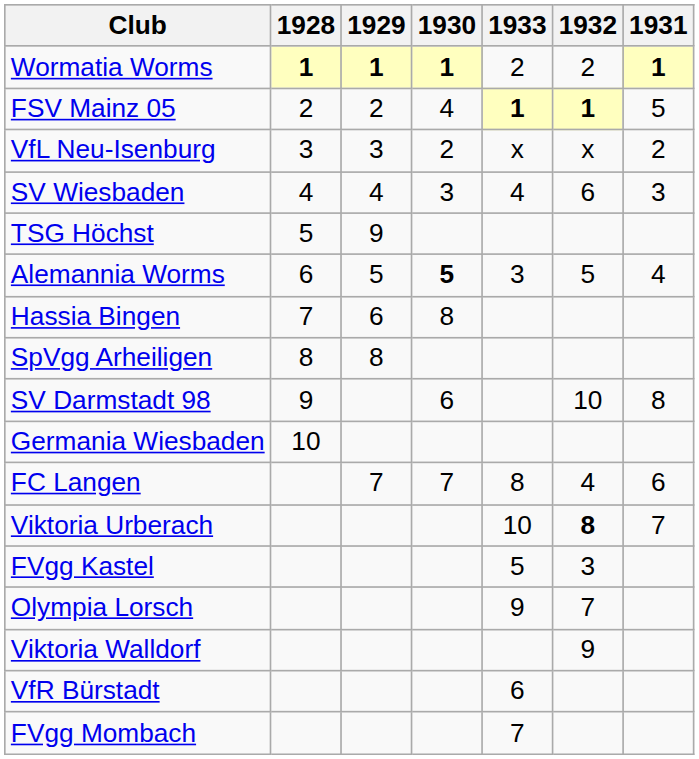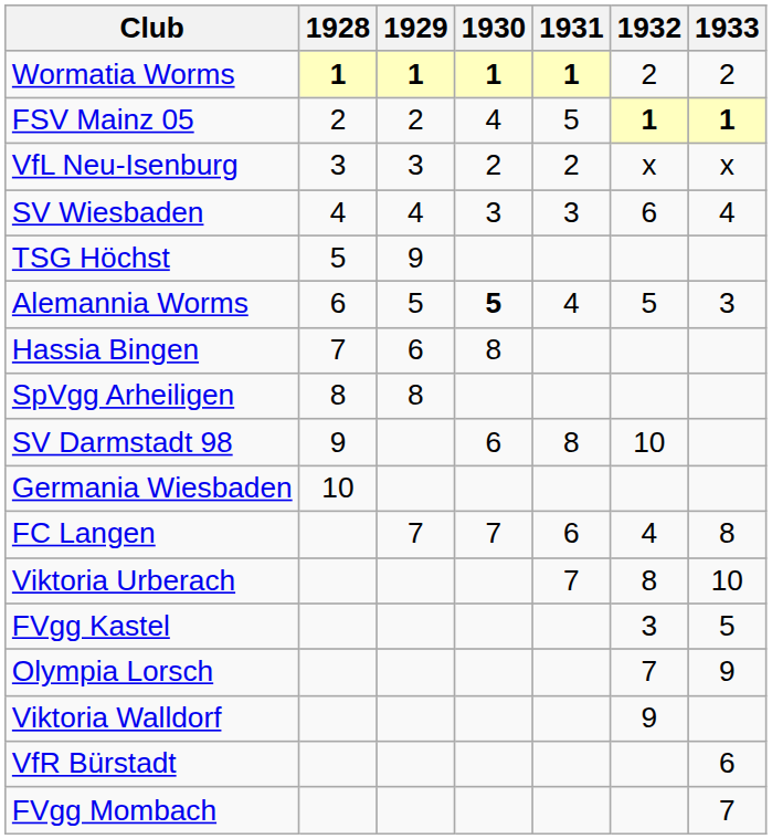columns swapped: 1931 <-> 1933
Viktoria Urberach | 1932: bold -> normal
